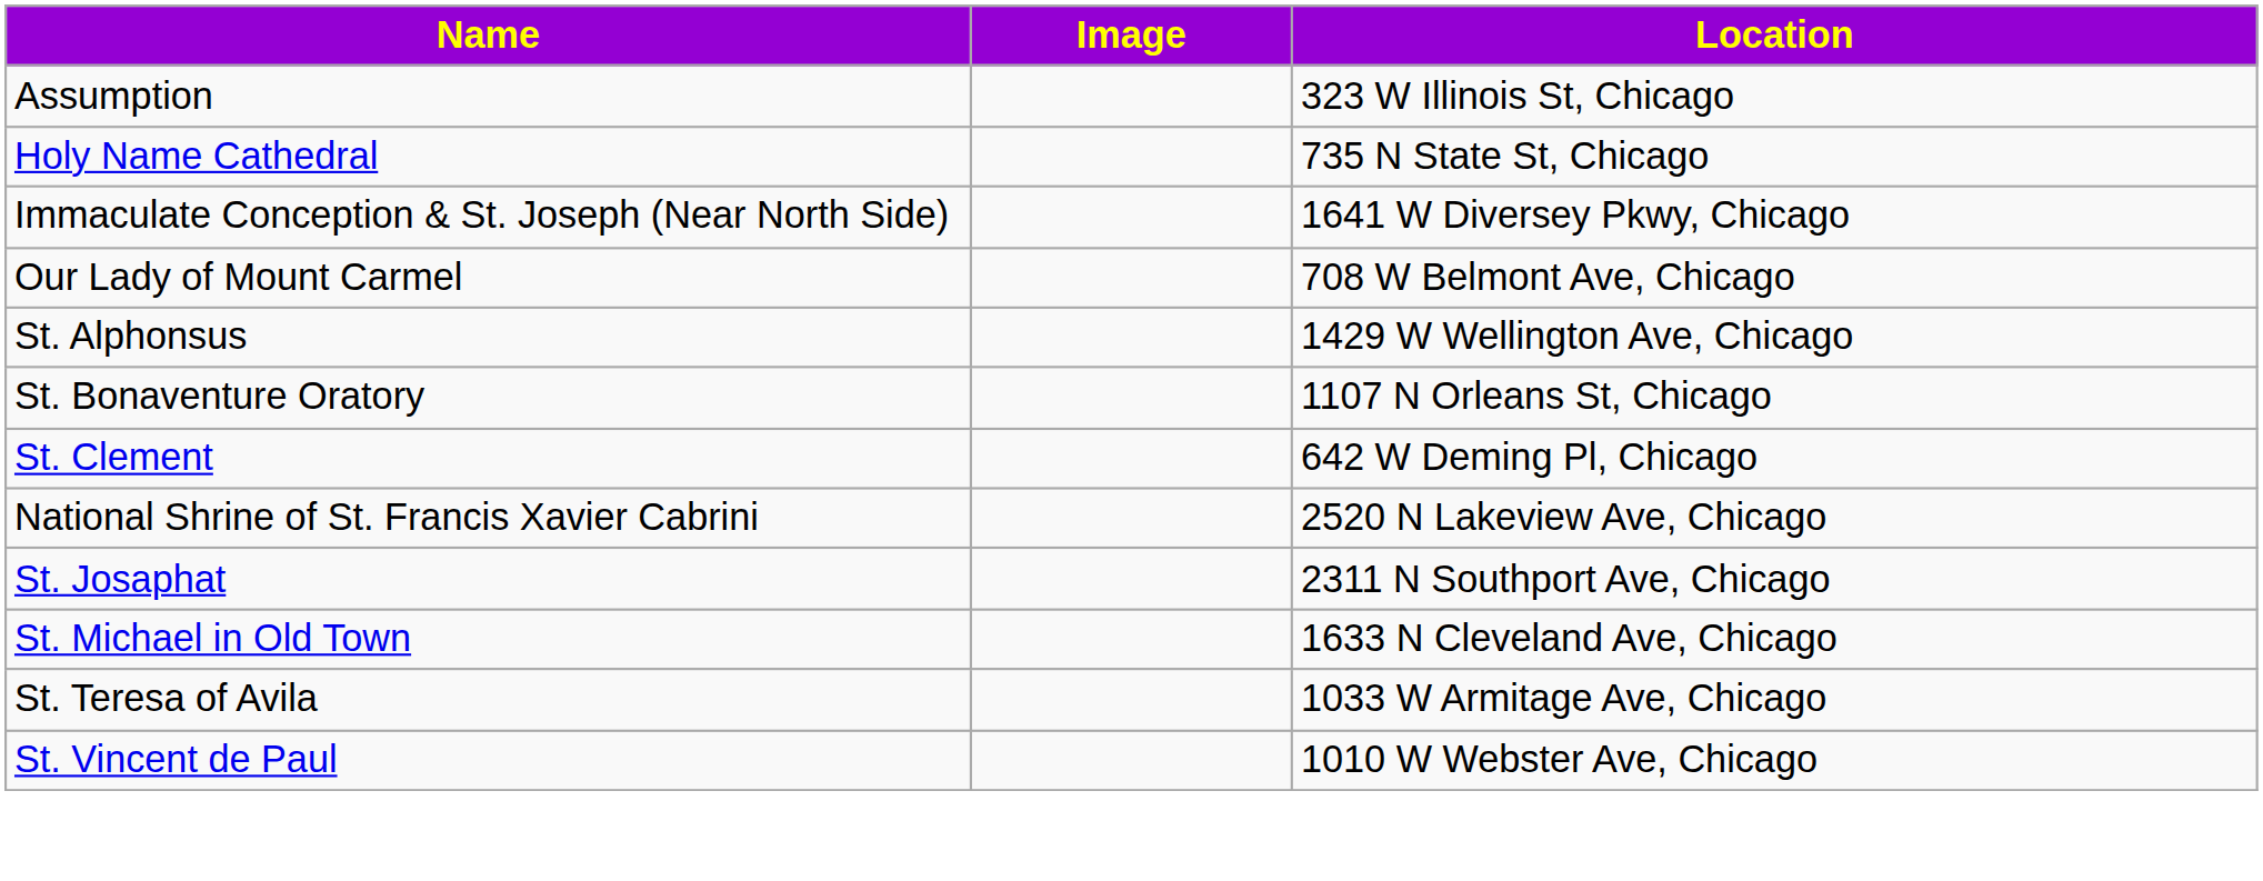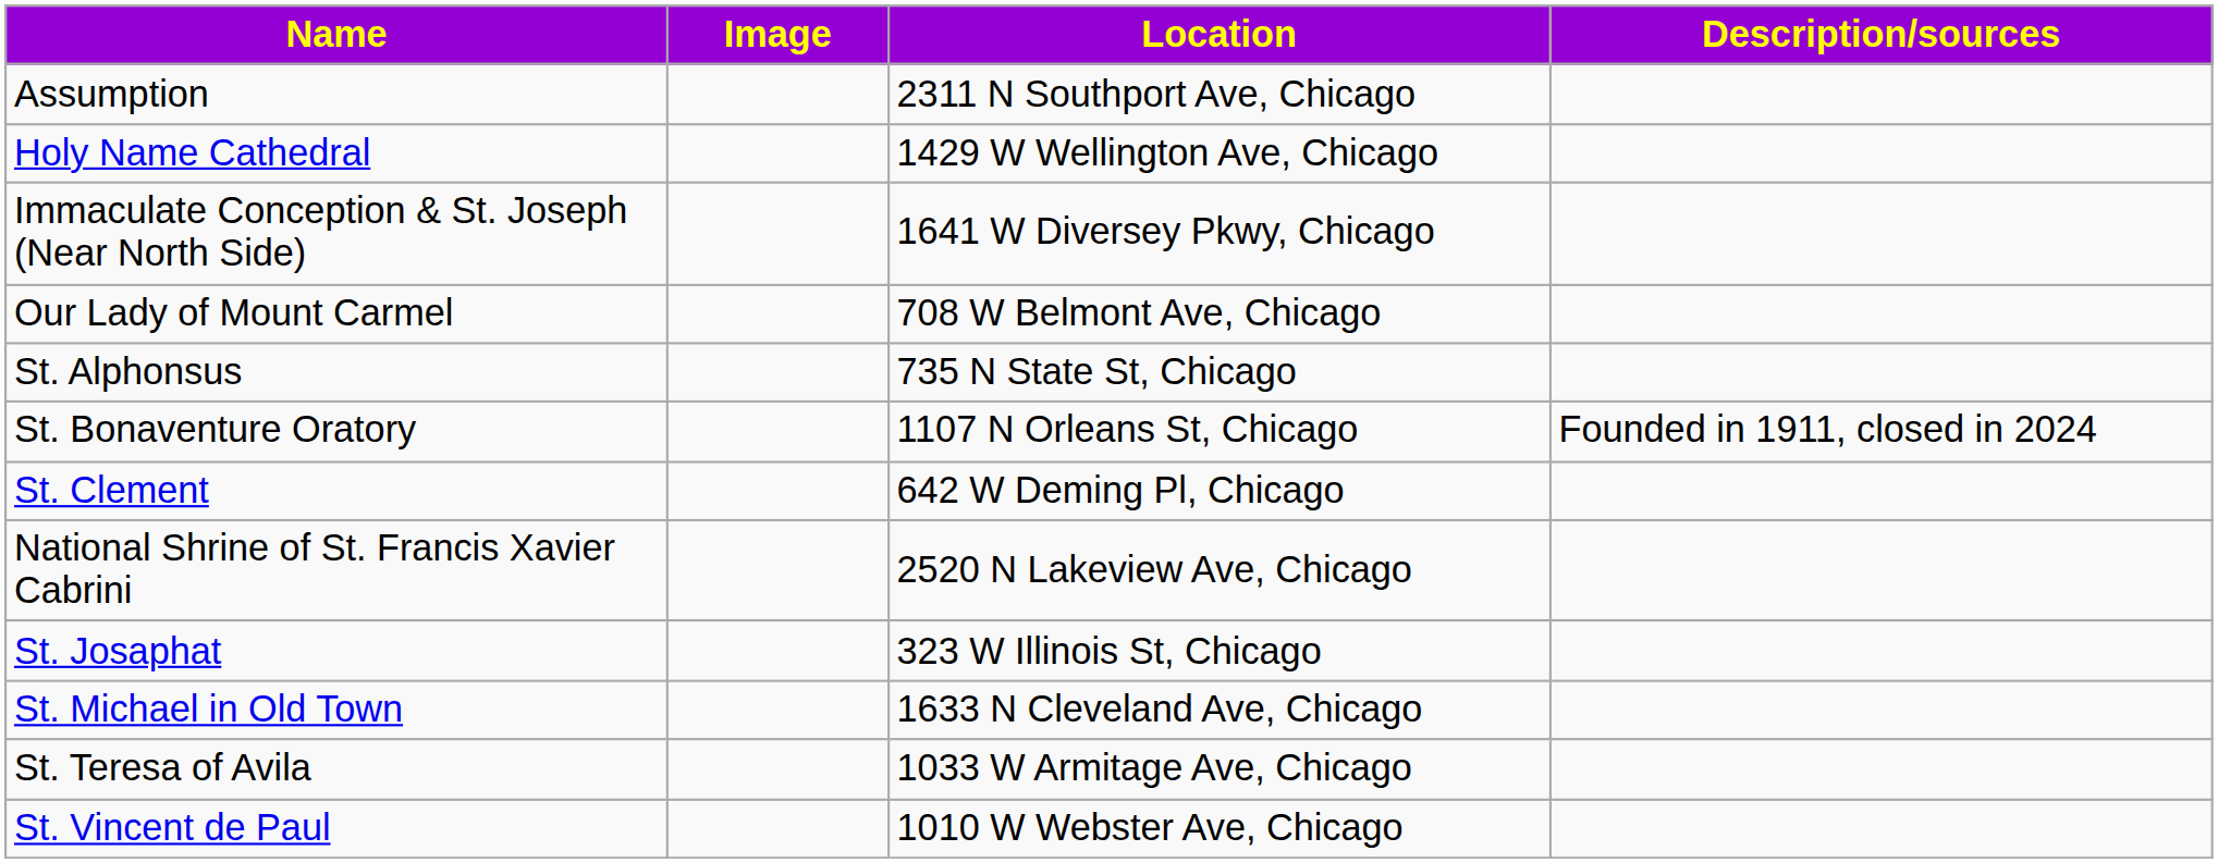+ column: Description/sources | Founded in 1911, closed in 2024
Assumption | Location: 323 W Illinois St, Chicago -> 2311 N Southport Ave, Chicago
Holy Name Cathedral | Location: 735 N State St, Chicago -> 1429 W Wellington Ave, Chicago
St. Alphonsus | Location: 1429 W Wellington Ave, Chicago -> 735 N State St, Chicago
St. Josaphat | Location: 2311 N Southport Ave, Chicago -> 323 W Illinois St, Chicago
